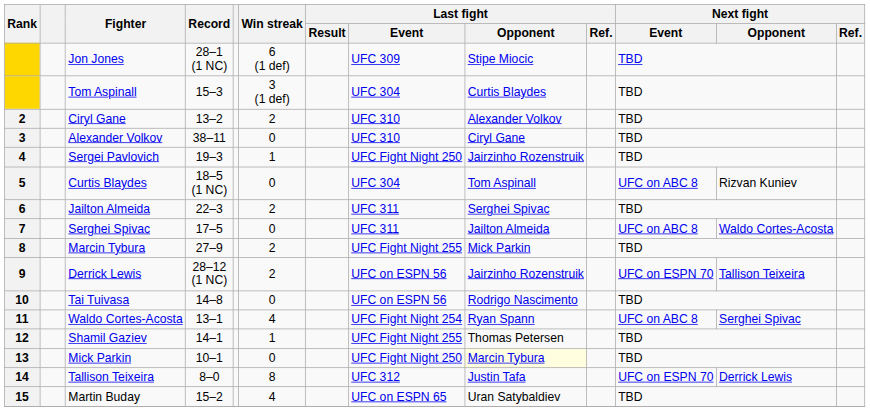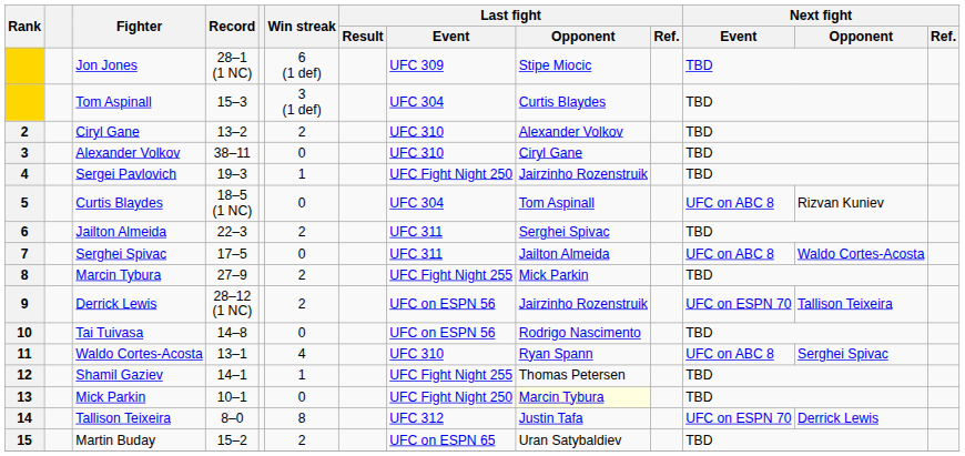11 | Last fight / Event: UFC Fight Night 254 -> UFC 310
15 | Win streak: 4 -> 2
